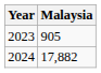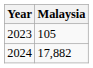2023 | Malaysia: 905 -> 105
